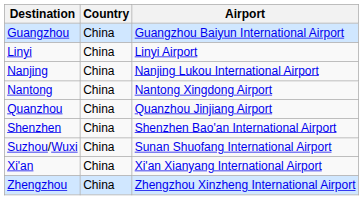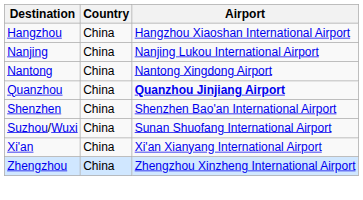- row: Guangzhou | China | Guangzhou Baiyun International Airport
+ row: Hangzhou | China | Hangzhou Xiaoshan International Airport
- row: Linyi | China | Linyi Airport
Quanzhou | Airport: normal -> bold
